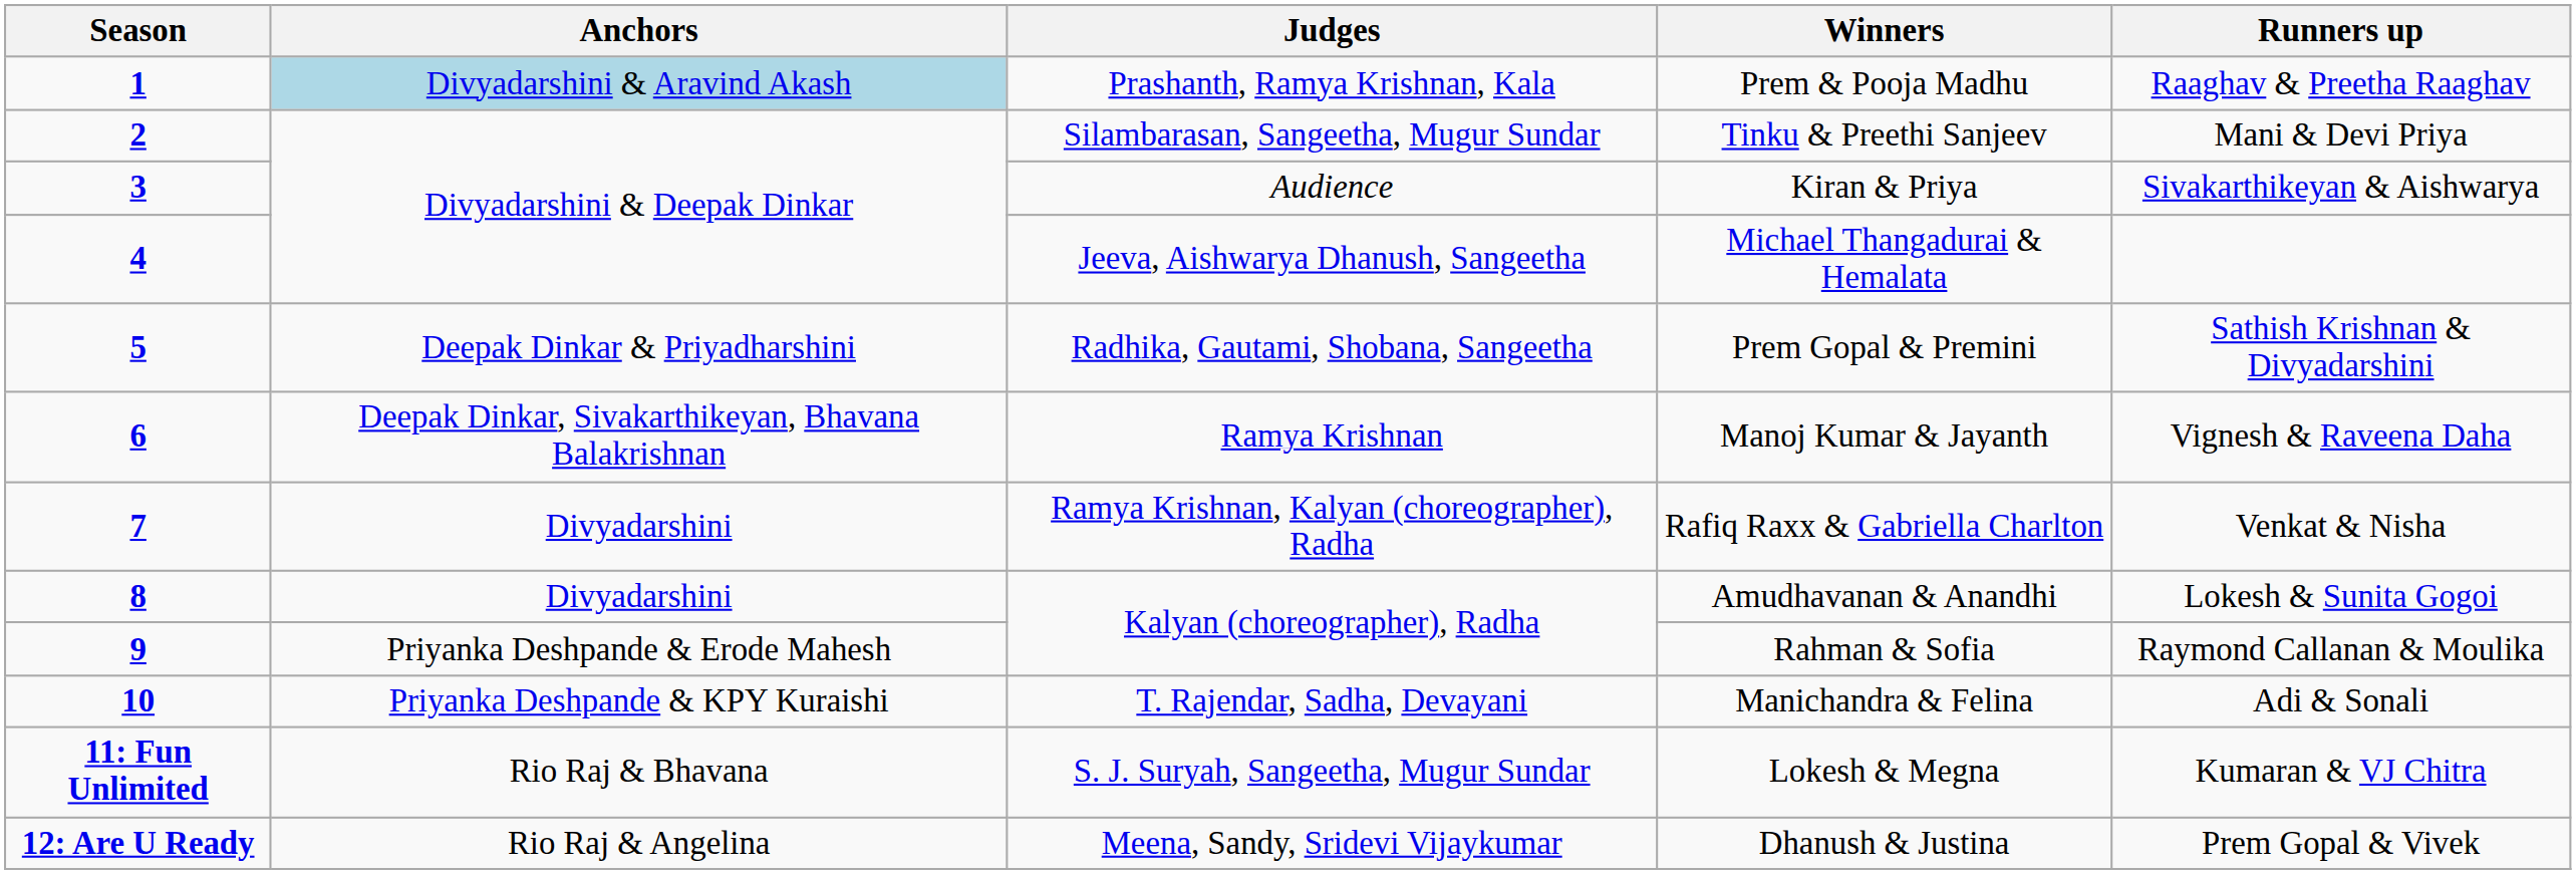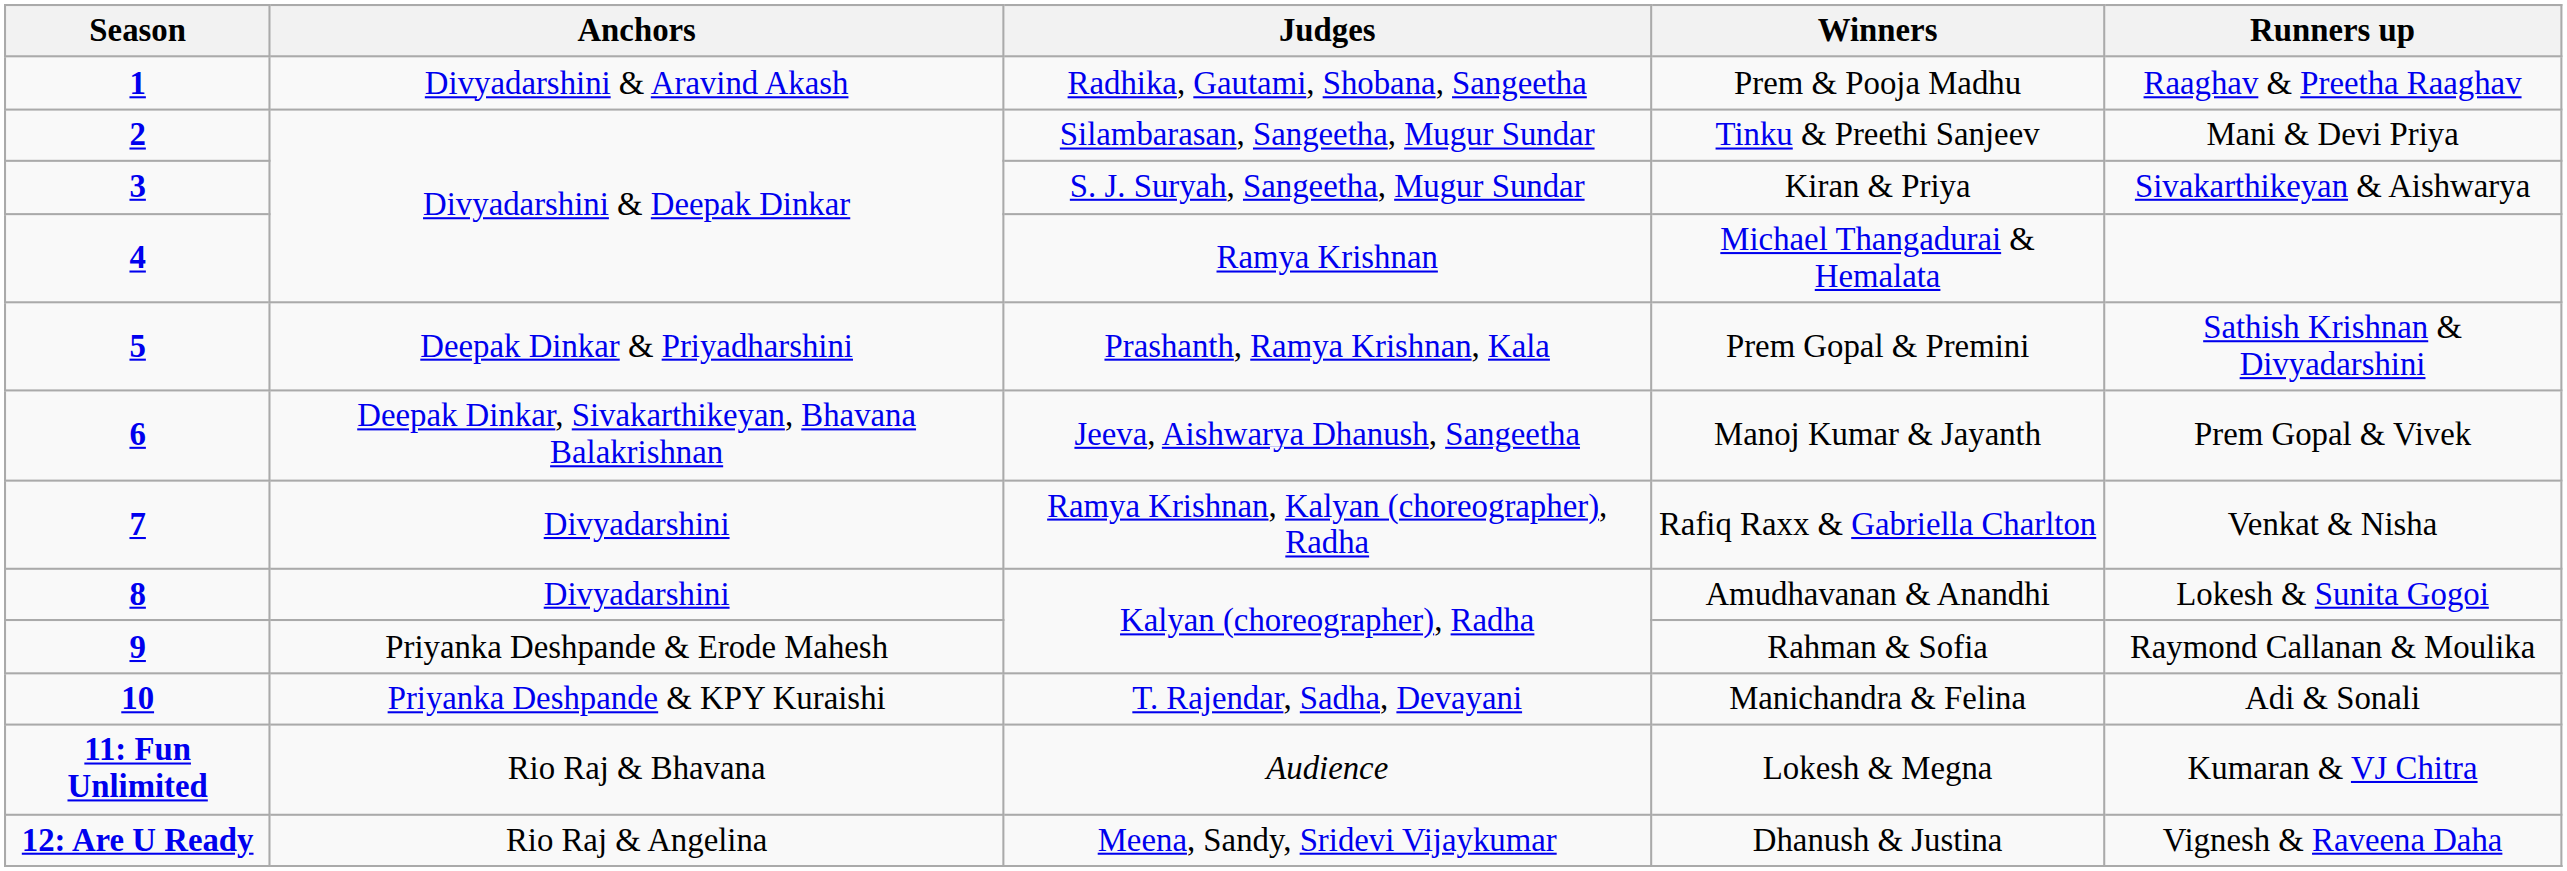Prem & Pooja Madhu | Anchors: lightblue background -> no background
Prem & Pooja Madhu | Judges: Prashanth, Ramya Krishnan, Kala -> Radhika, Gautami, Shobana, Sangeetha
Kiran & Priya | Judges: Audience -> S. J. Suryah, Sangeetha, Mugur Sundar
Michael Thangadurai & Hemalata | Judges: Jeeva, Aishwarya Dhanush, Sangeetha -> Ramya Krishnan
Prem Gopal & Premini | Judges: Radhika, Gautami, Shobana, Sangeetha -> Prashanth, Ramya Krishnan, Kala
Manoj Kumar & Jayanth | Judges: Ramya Krishnan -> Jeeva, Aishwarya Dhanush, Sangeetha
Manoj Kumar & Jayanth | Runners up: Vignesh & Raveena Daha -> Prem Gopal & Vivek
Lokesh & Megna | Judges: S. J. Suryah, Sangeetha, Mugur Sundar -> Audience
Dhanush & Justina | Runners up: Prem Gopal & Vivek -> Vignesh & Raveena Daha
